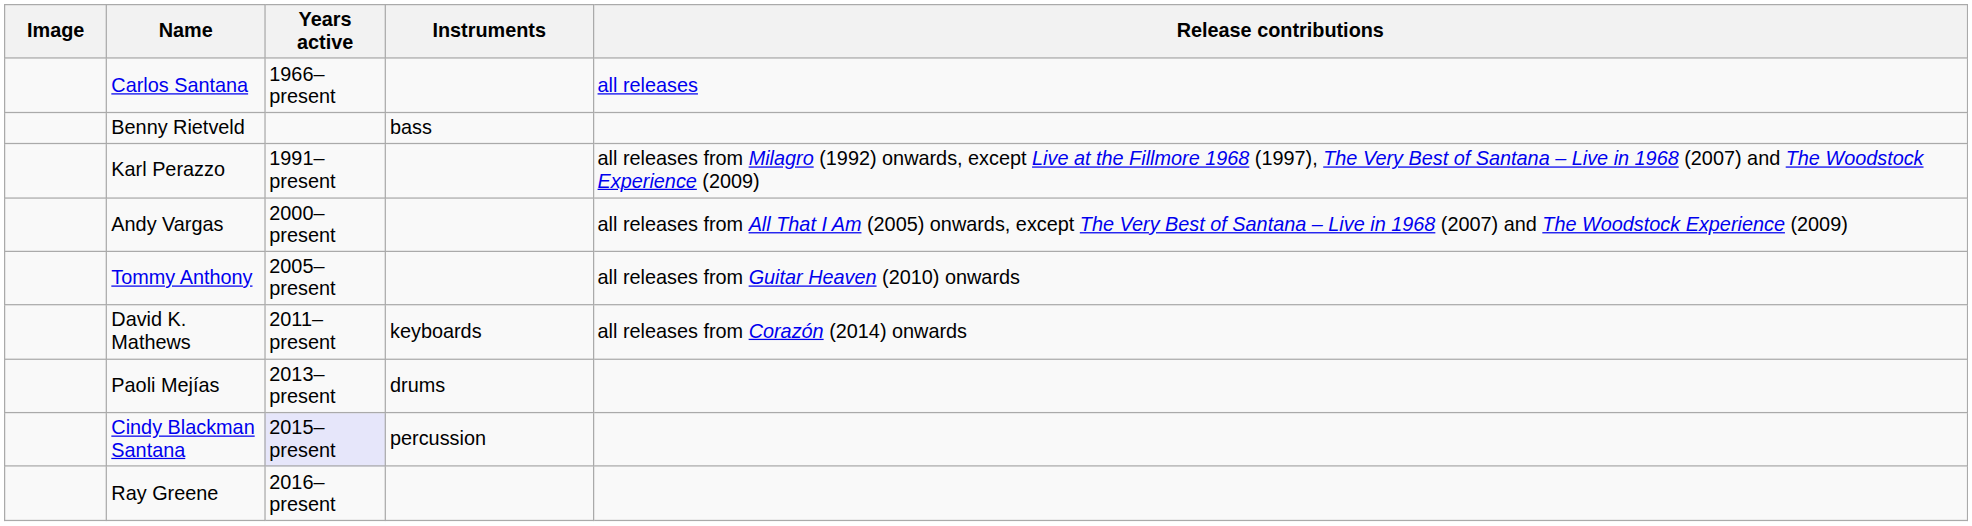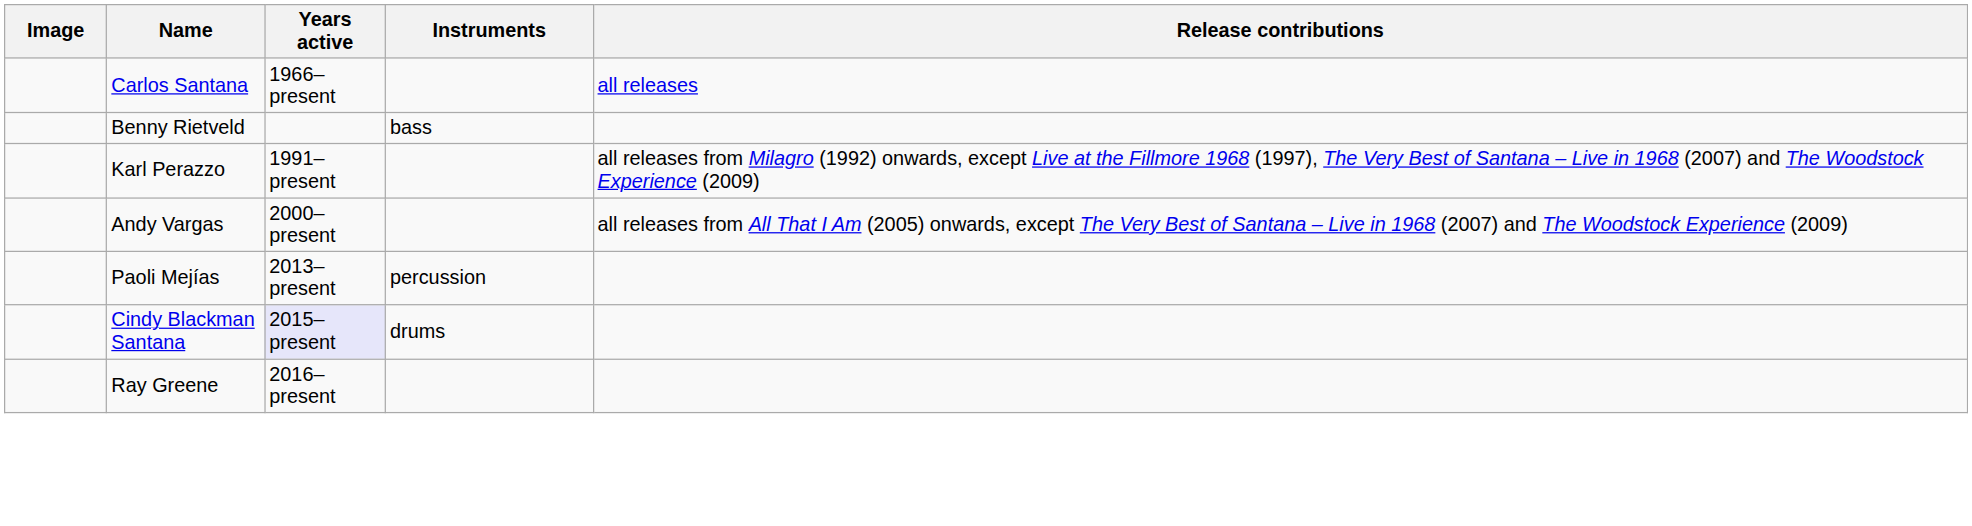- row: Tommy Anthony | 2005–present | all releases from Guitar Heaven (2010) onwards
- row: David K. Mathews | 2011–present | keyboards | all releases from Corazón (2014) onwards
Paoli Mejías | Instruments: drums -> percussion
Cindy Blackman Santana | Instruments: percussion -> drums
